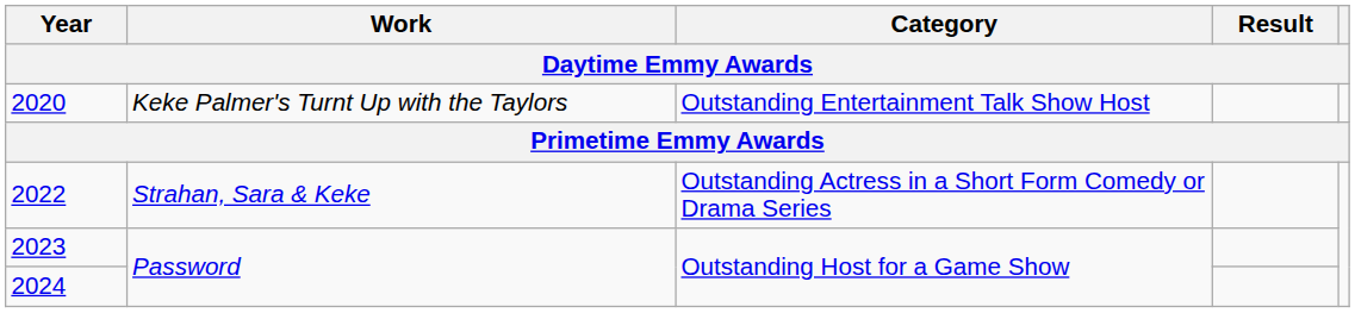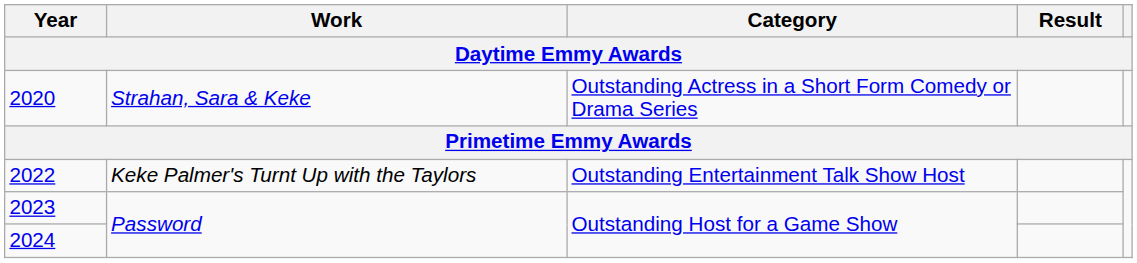2020 | Work: Keke Palmer's Turnt Up with the Taylors -> Strahan, Sara & Keke
2020 | Category: Outstanding Entertainment Talk Show Host -> Outstanding Actress in a Short Form Comedy or Drama Series
2022 | Work: Strahan, Sara & Keke -> Keke Palmer's Turnt Up with the Taylors
2022 | Category: Outstanding Actress in a Short Form Comedy or Drama Series -> Outstanding Entertainment Talk Show Host
